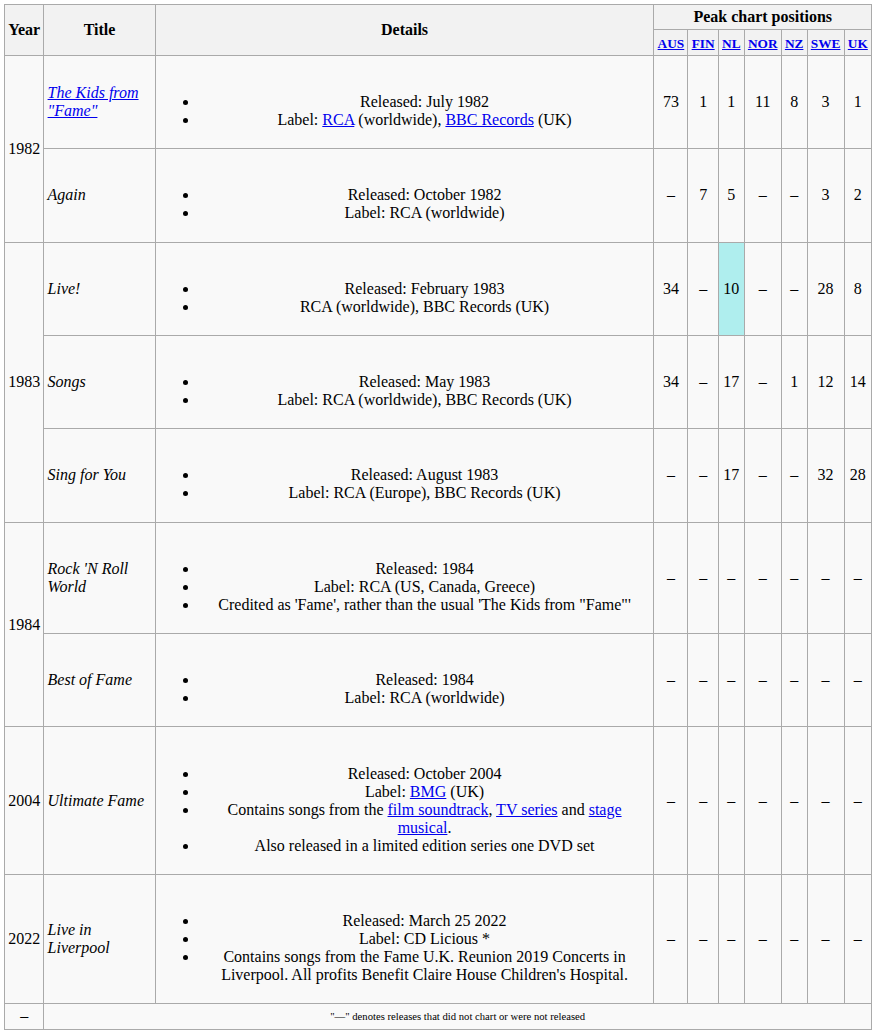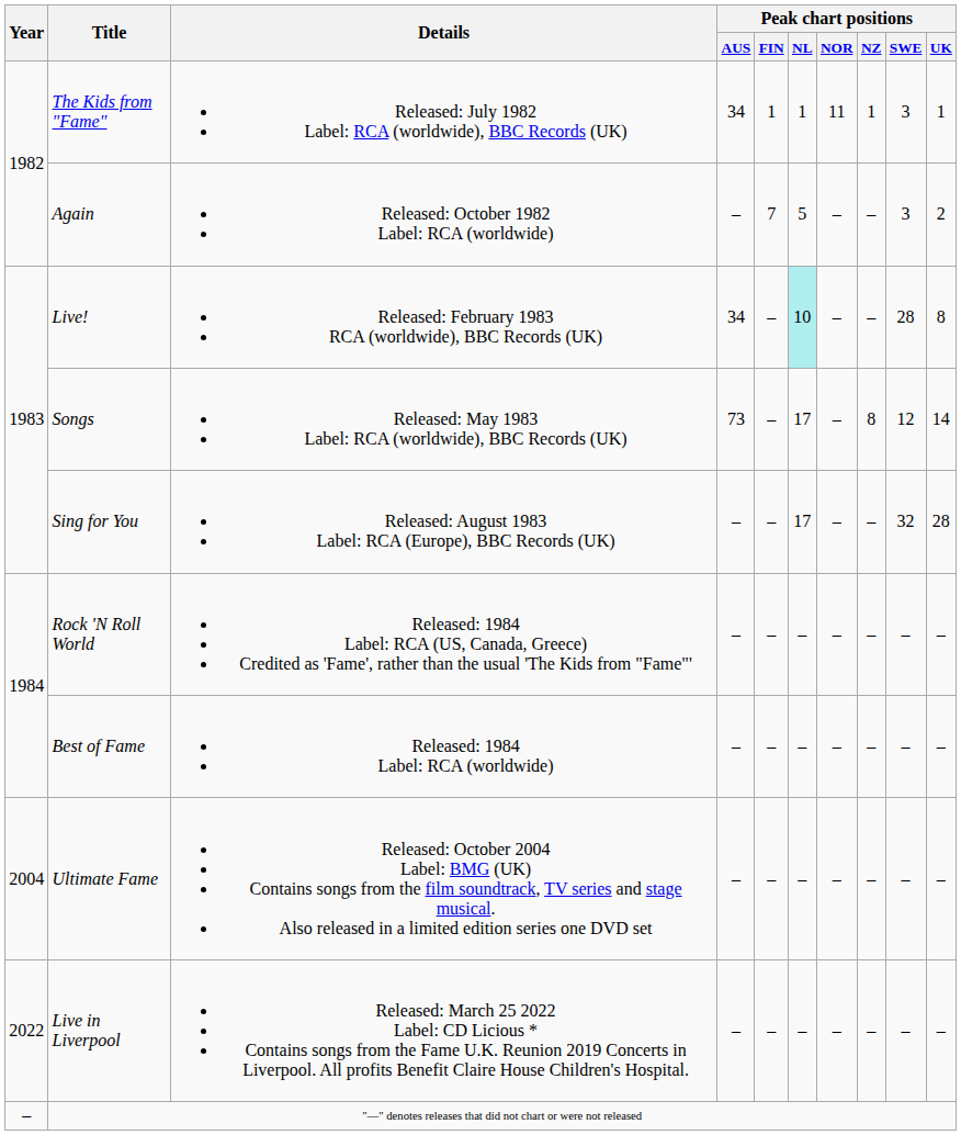The Kids from "Fame" | Peak chart positions / AUS: 73 -> 34
The Kids from "Fame" | Peak chart positions / NZ: 8 -> 1
Songs | Peak chart positions / AUS: 34 -> 73
Songs | Peak chart positions / NZ: 1 -> 8
